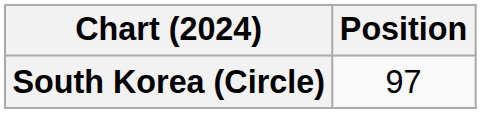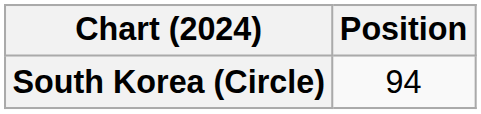South Korea (Circle) | Position: 97 -> 94
